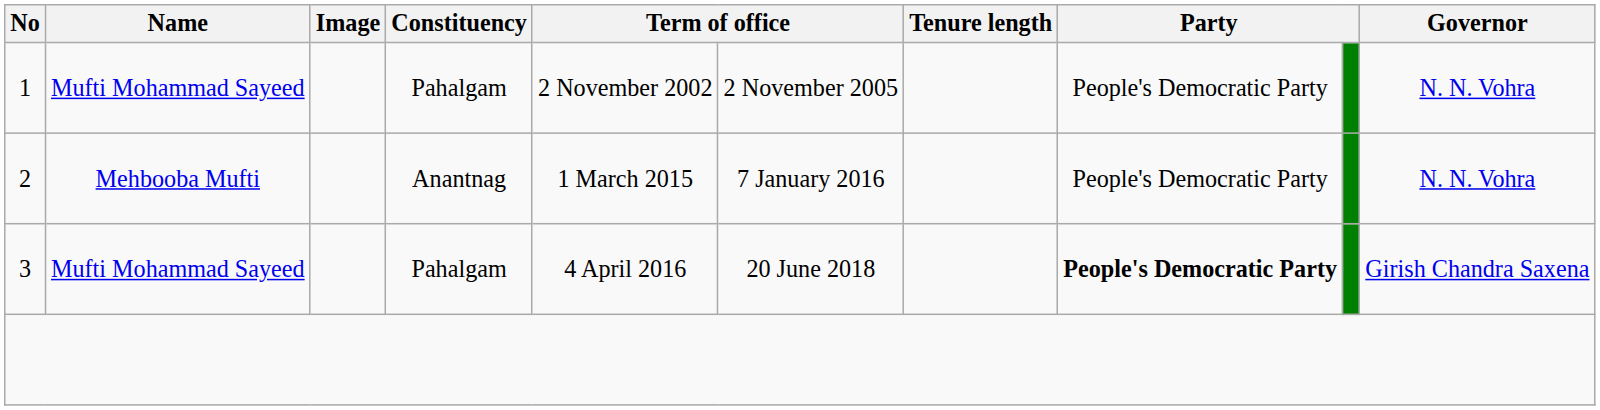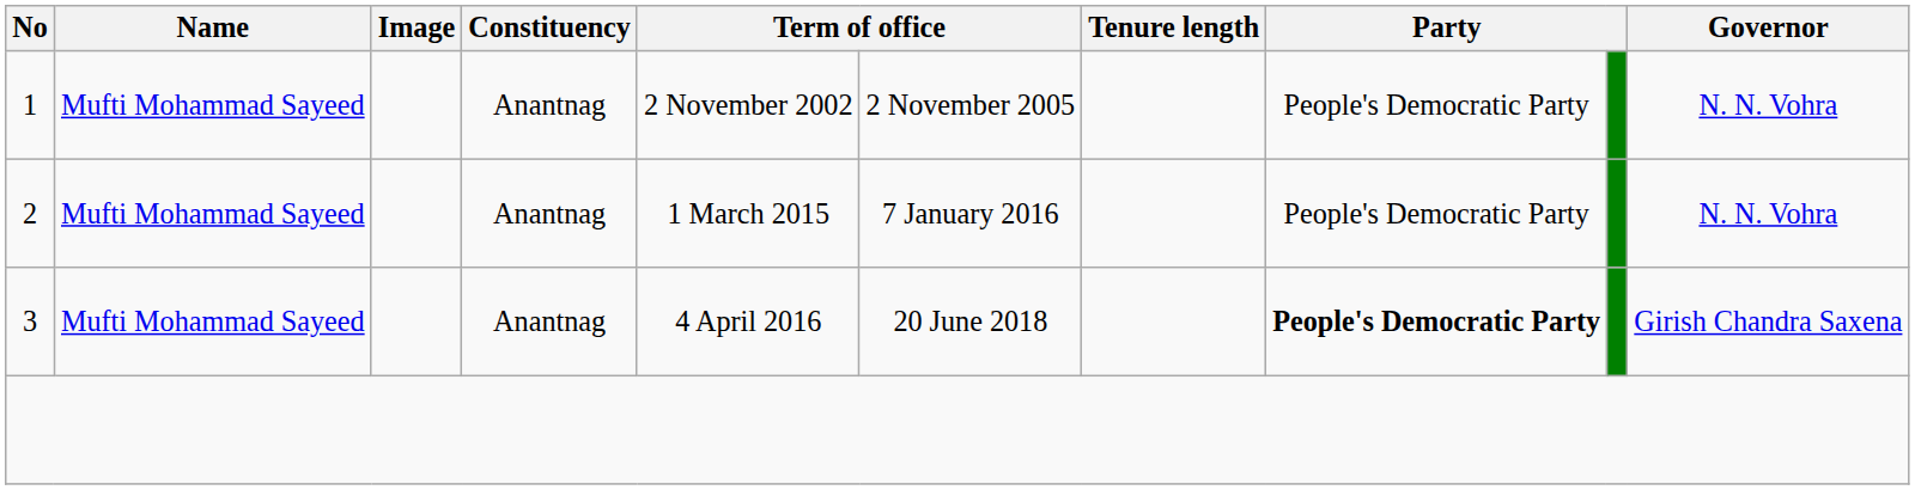1 | Constituency: Pahalgam -> Anantnag
2 | Name: Mehbooba Mufti -> Mufti Mohammad Sayeed
3 | Constituency: Pahalgam -> Anantnag
